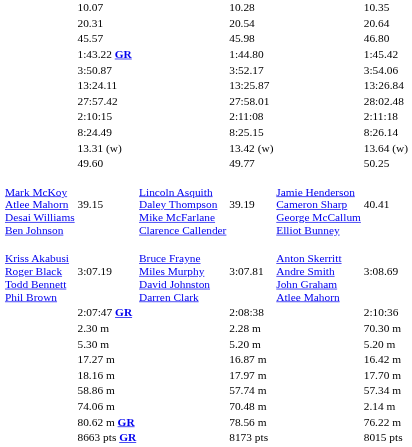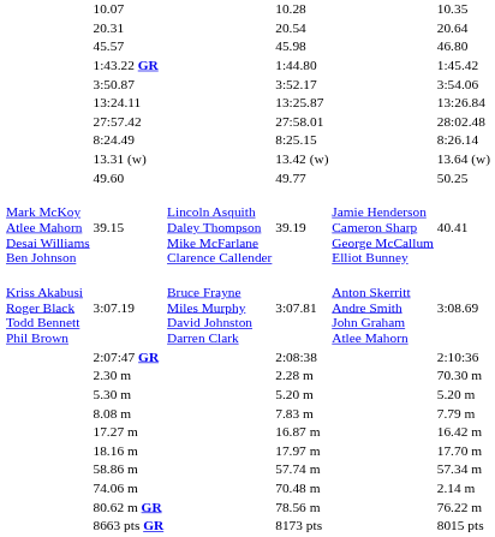- row: 2:10:15 | 2:11:08 | 2:11:18
+ row: 8.08 m | 7.83 m | 7.79 m
